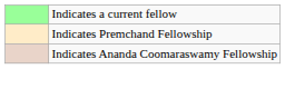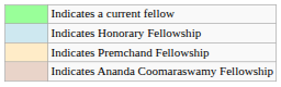+ row: Indicates Honorary Fellowship
